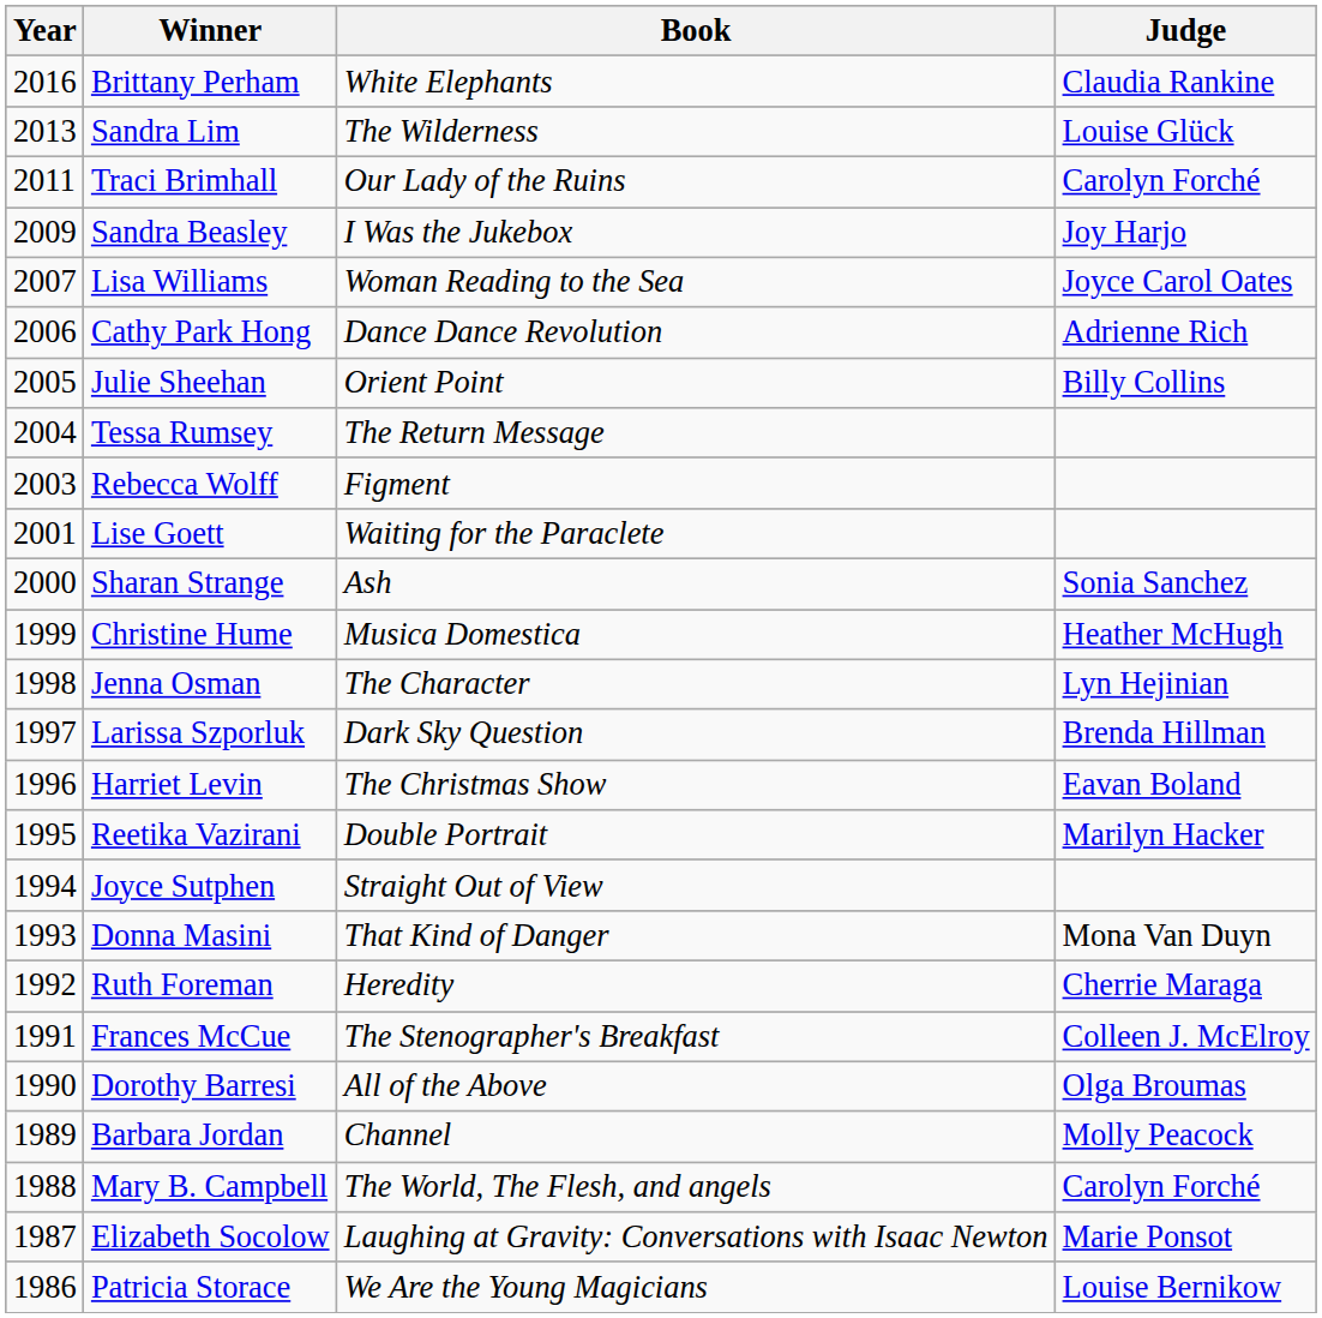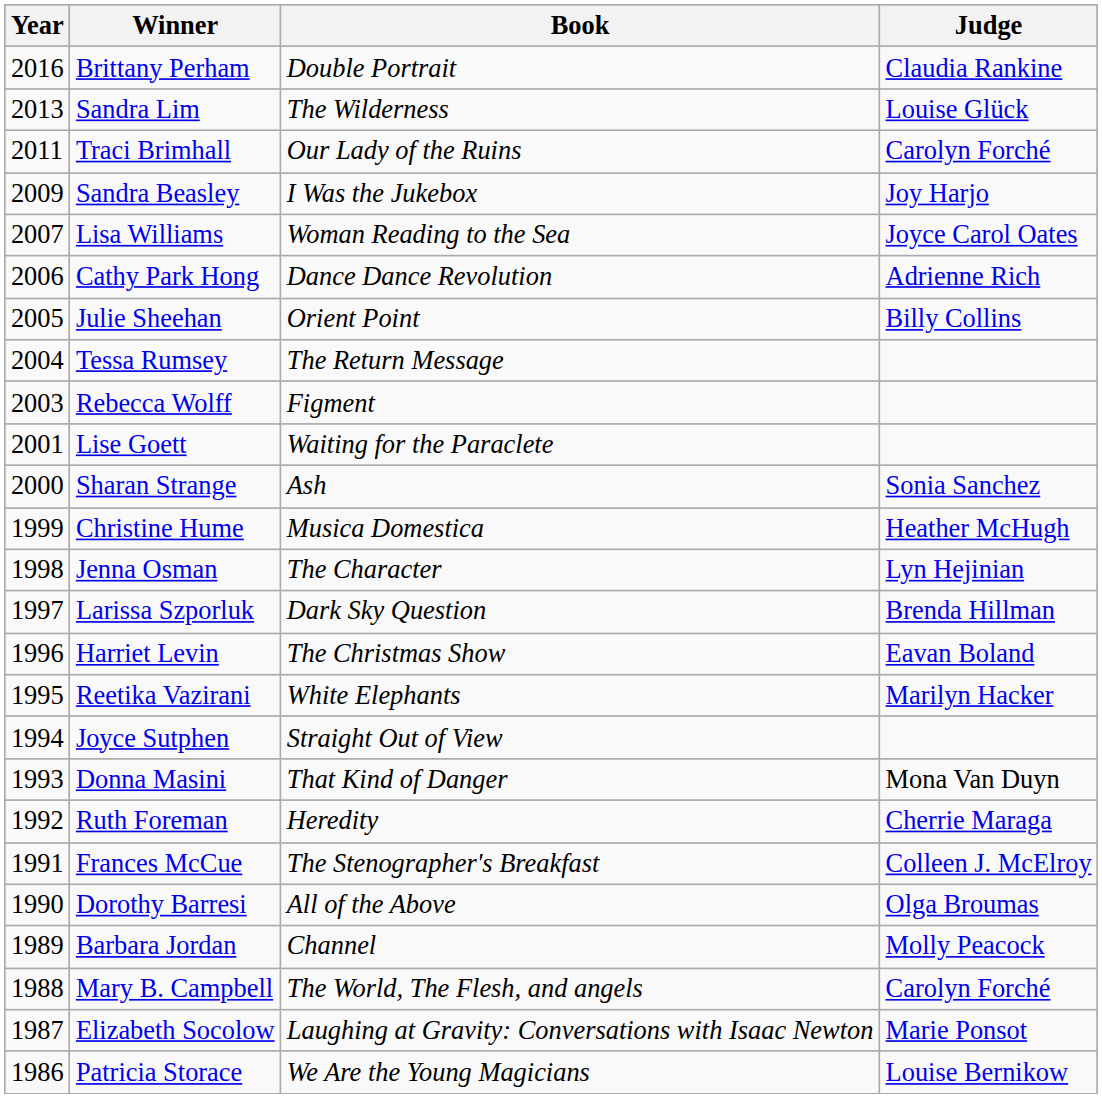Brittany Perham | Book: White Elephants -> Double Portrait
Reetika Vazirani | Book: Double Portrait -> White Elephants
